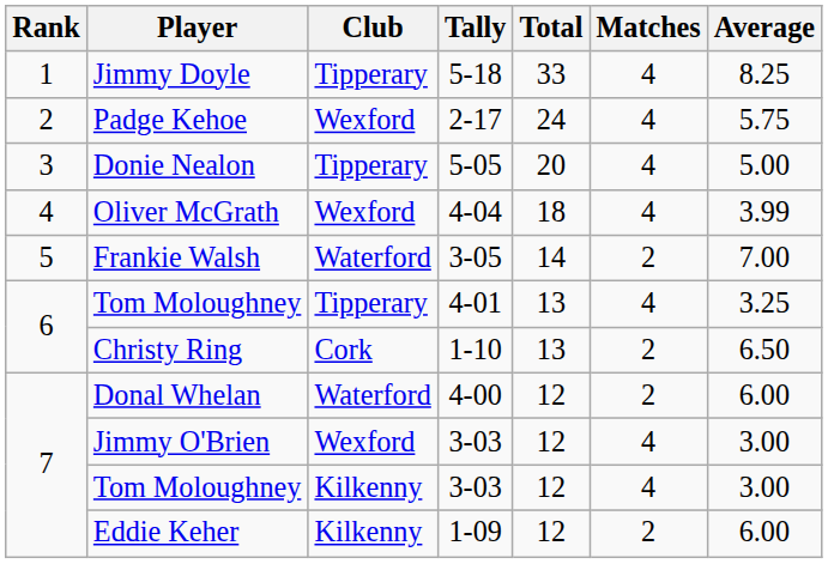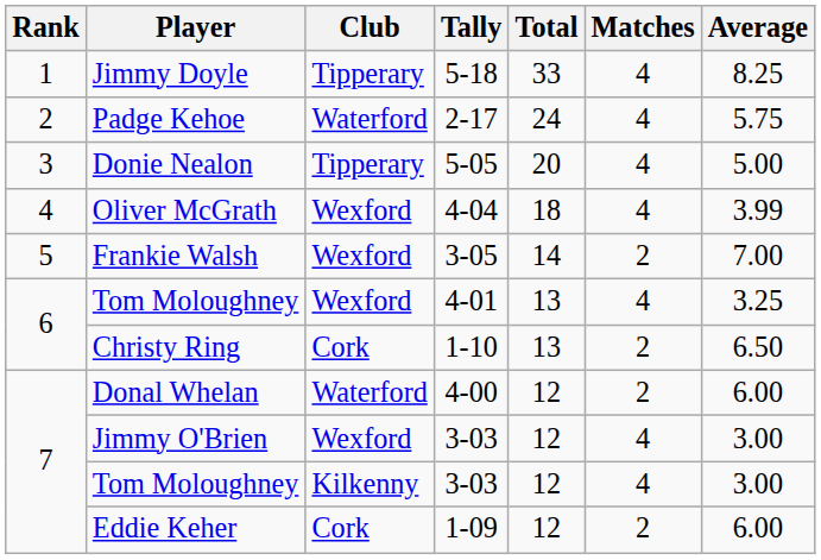Padge Kehoe | Club: Wexford -> Waterford
Frankie Walsh | Club: Waterford -> Wexford
Tom Moloughney / 4-01 | Club: Tipperary -> Wexford
Eddie Keher | Club: Kilkenny -> Cork
